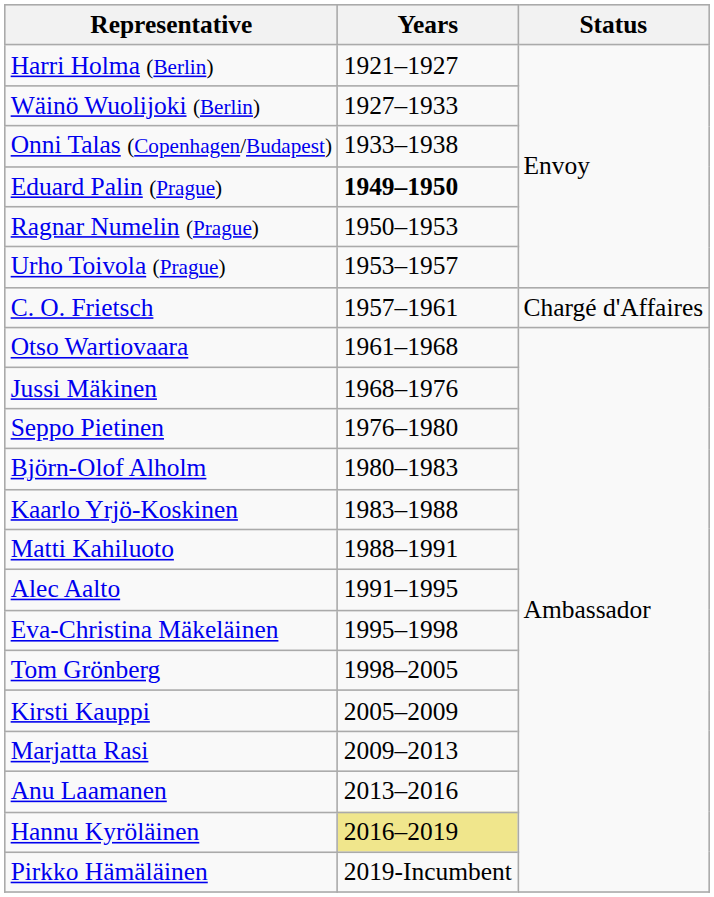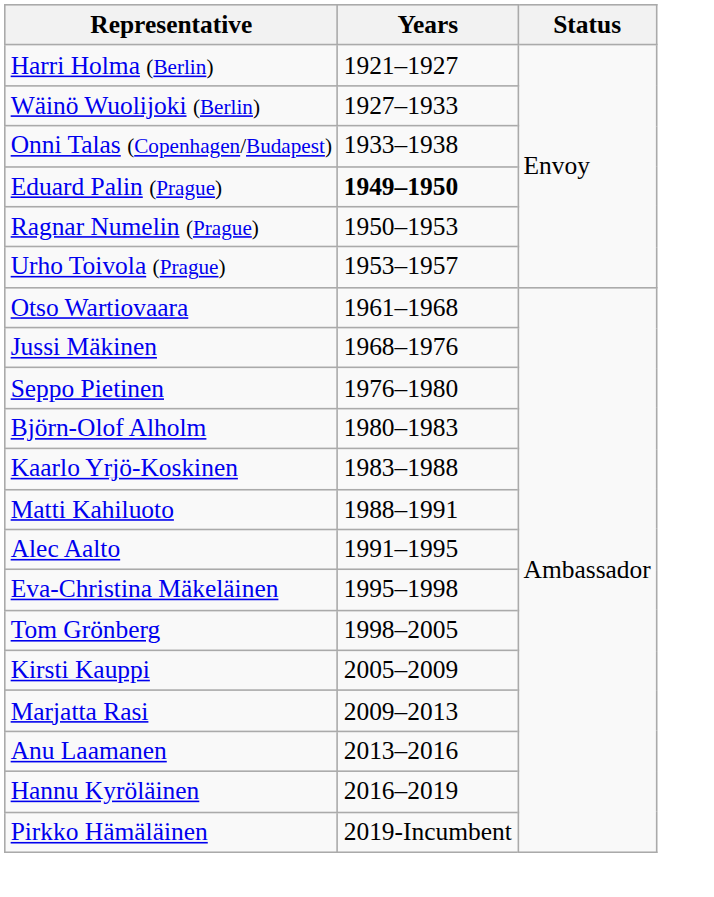- row: C. O. Frietsch | 1957–1961 | Chargé d'Affaires
Hannu Kyröläinen | Years: khaki background -> no background
